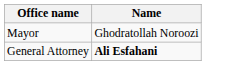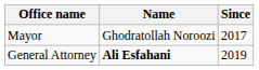+ column: Since | 2017 | 2019
